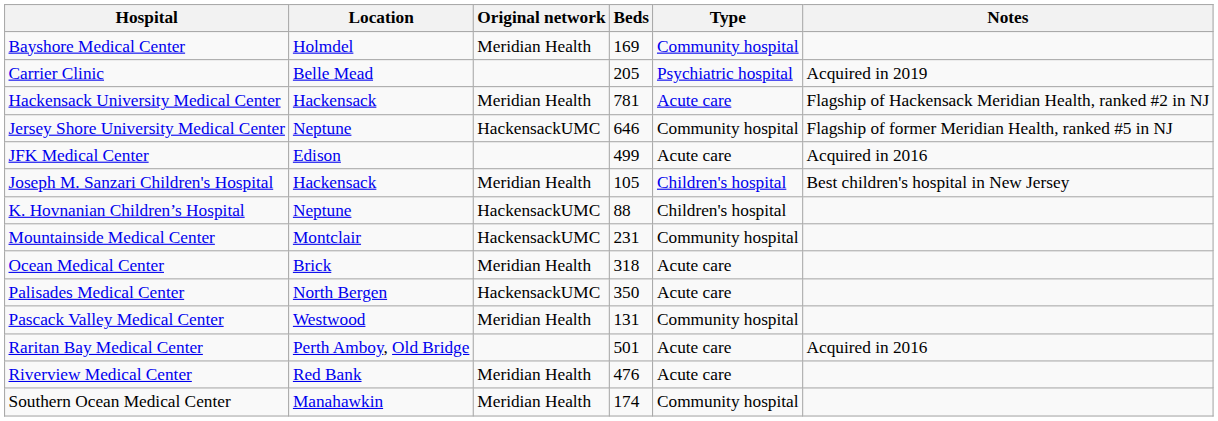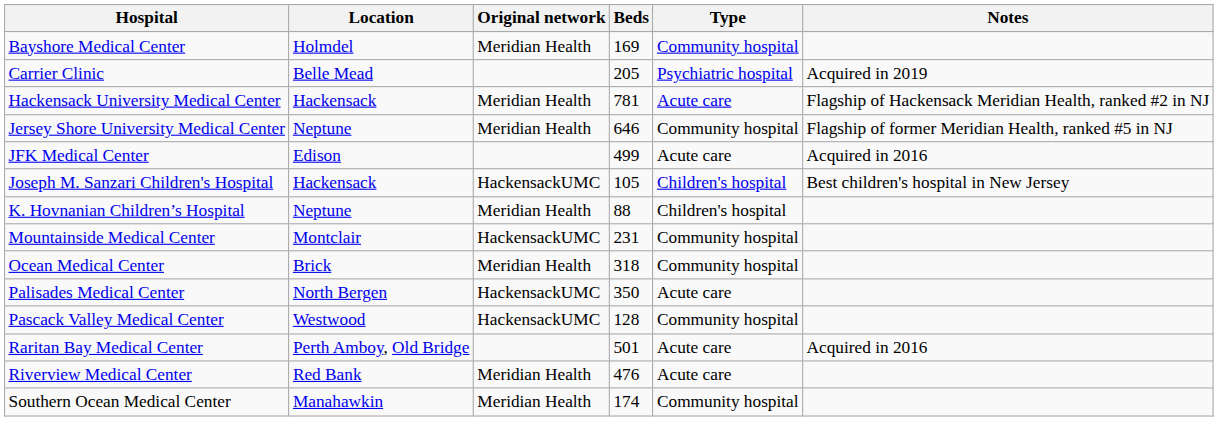Jersey Shore University Medical Center | Original network: HackensackUMC -> Meridian Health
Joseph M. Sanzari Children's Hospital | Original network: Meridian Health -> HackensackUMC
K. Hovnanian Children’s Hospital | Original network: HackensackUMC -> Meridian Health
Ocean Medical Center | Type: Acute care -> Community hospital
Pascack Valley Medical Center | Original network: Meridian Health -> HackensackUMC
Pascack Valley Medical Center | Beds: 131 -> 128
